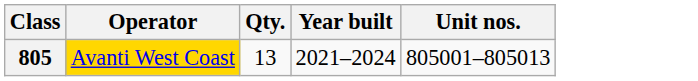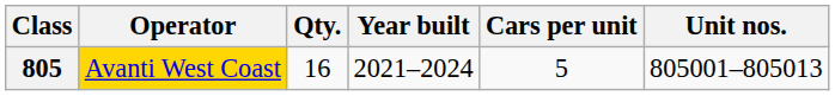+ column: Cars per unit | 5
805 | Qty.: 13 -> 16
